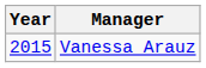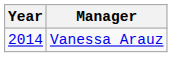Vanessa Arauz | Year: 2015 -> 2014
